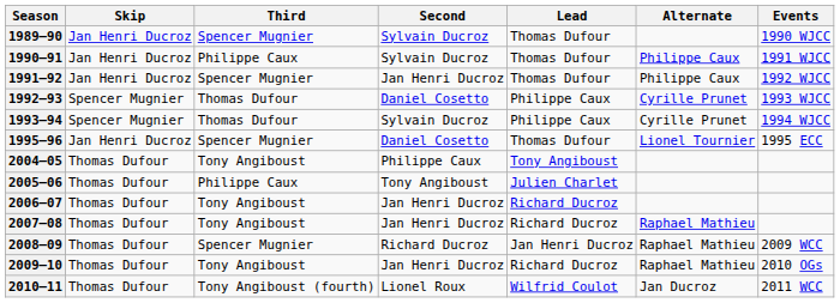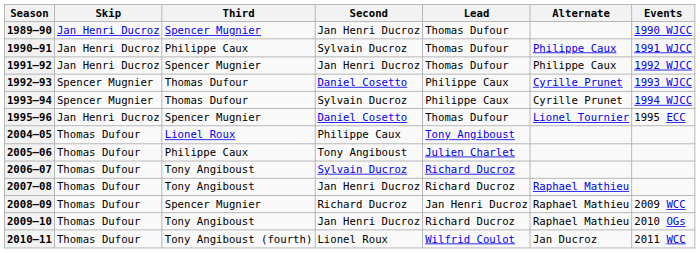1989–90 | Second: Sylvain Ducroz -> Jan Henri Ducroz
2004–05 | Third: Tony Angiboust -> Lionel Roux
2006–07 | Second: Jan Henri Ducroz -> Sylvain Ducroz
